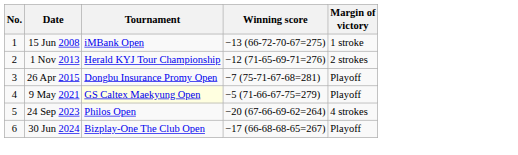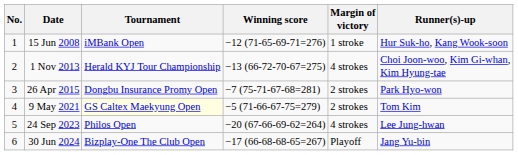+ column: Runner(s)-up | Hur Suk-ho, Kang Wook-soon | Choi Joon-woo, Kim Gi-whan, Kim Hyung-tae | Park Hyo-won | Tom Kim | Lee Jung-hwan | Jang Yu-bin
15 Jun 2008 | Winning score: −13 (66-72-70-67=275) -> −12 (71-65-69-71=276)
1 Nov 2013 | Winning score: −12 (71-65-69-71=276) -> −13 (66-72-70-67=275)
1 Nov 2013 | Margin of victory: 2 strokes -> 4 strokes
26 Apr 2015 | Margin of victory: Playoff -> 2 strokes
9 May 2021 | Margin of victory: Playoff -> 2 strokes
